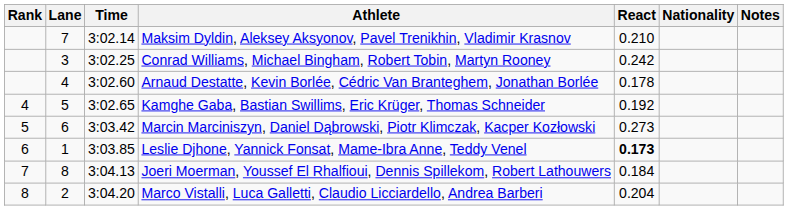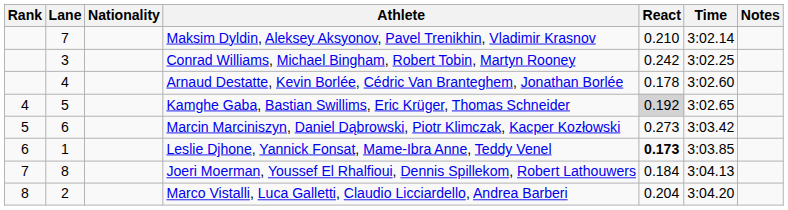columns swapped: Nationality <-> Time
Kamghe Gaba, Bastian Swillims, Eric Krüger, Thomas Schneider | React: no background -> lightgrey background
